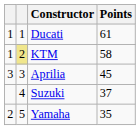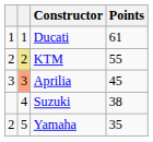KTM | column 1: 1 -> 2
KTM | Points: 58 -> 55
Aprilia | column 2: no background -> lightsalmon background
Suzuki | Points: 37 -> 38
